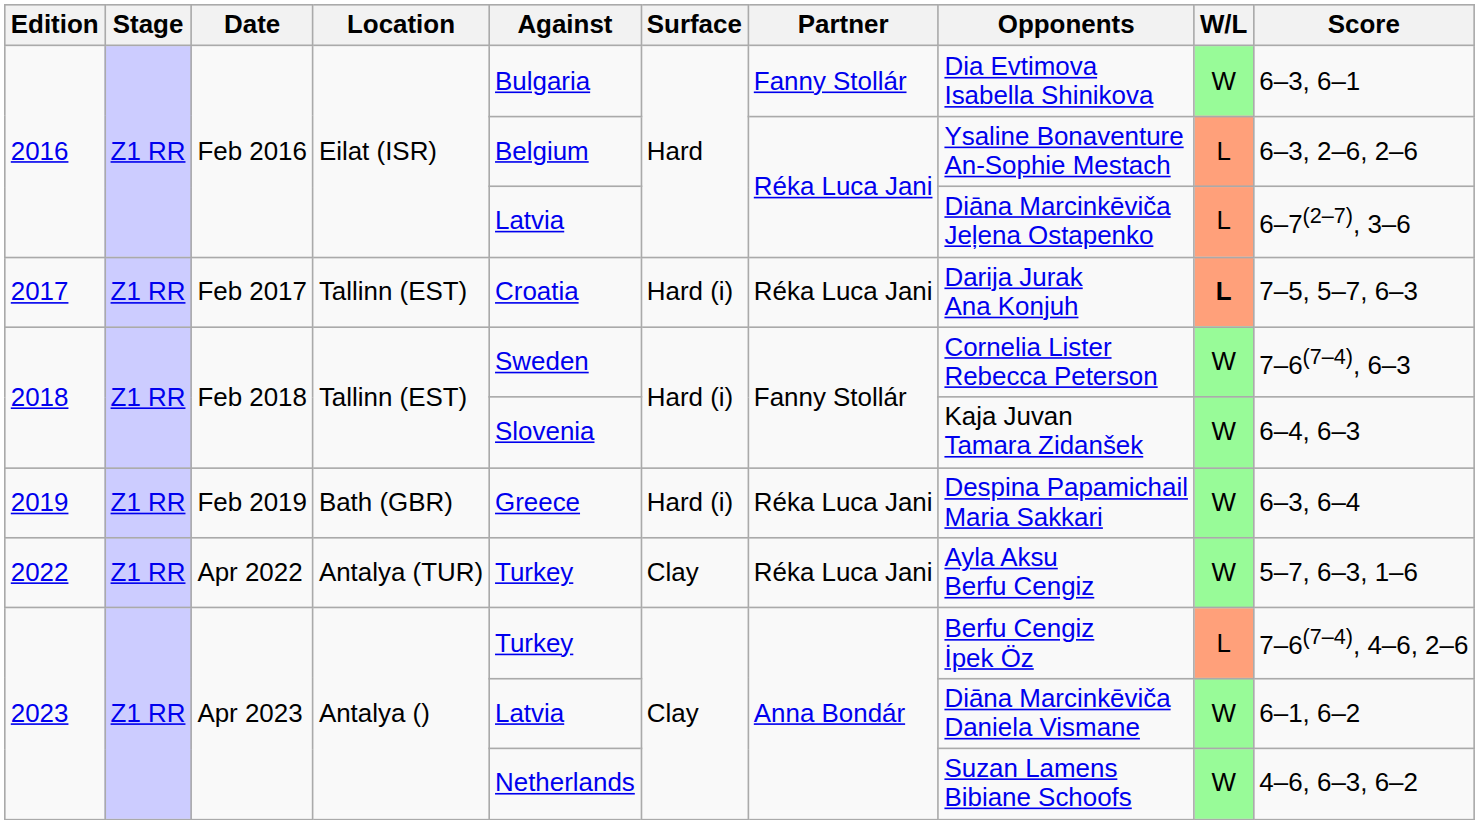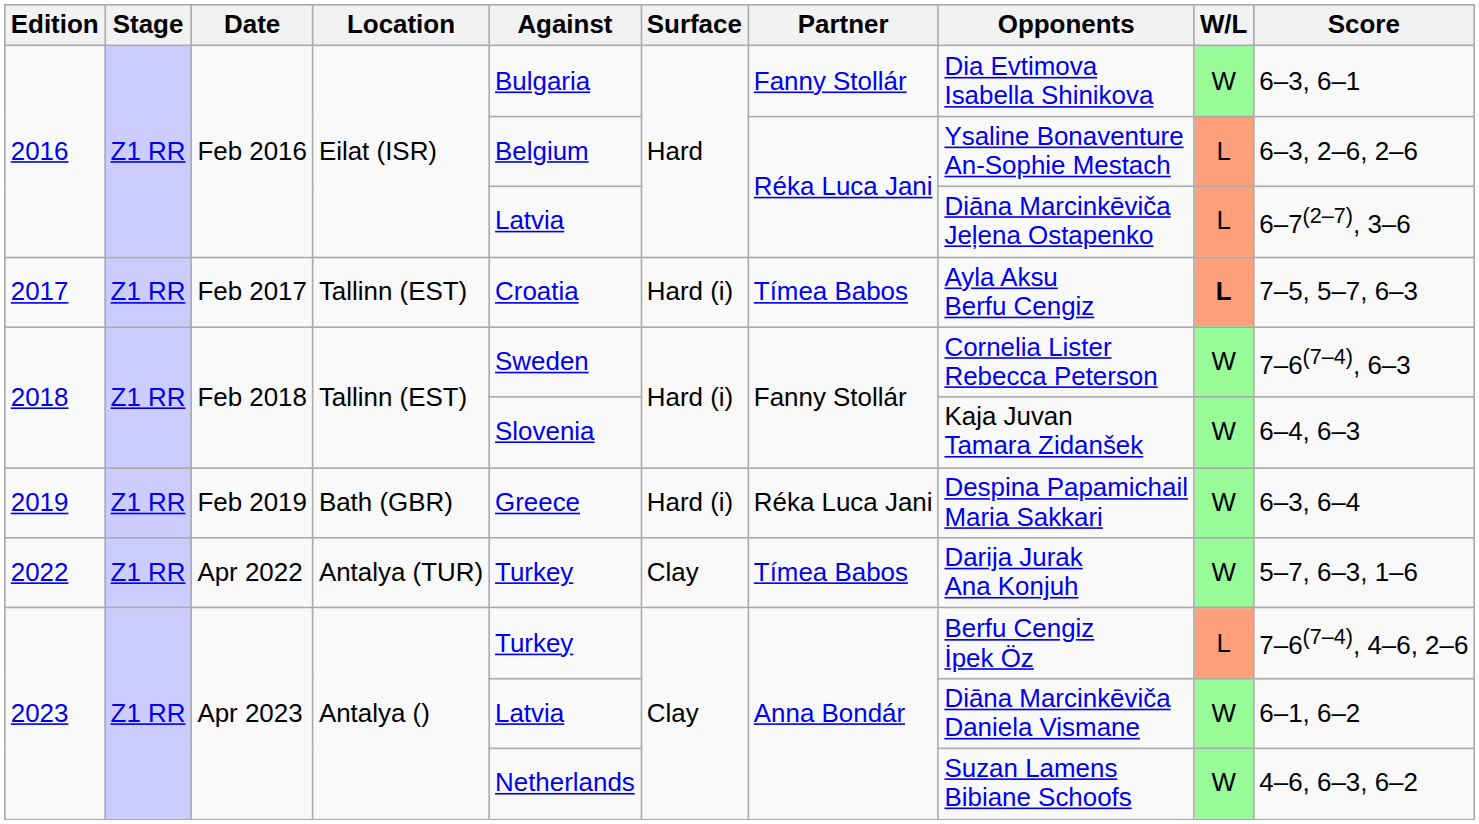2017 | Partner: Réka Luca Jani -> Tímea Babos
2017 | Opponents: Darija Jurak Ana Konjuh -> Ayla Aksu Berfu Cengiz
2022 | Partner: Réka Luca Jani -> Tímea Babos
2022 | Opponents: Ayla Aksu Berfu Cengiz -> Darija Jurak Ana Konjuh
